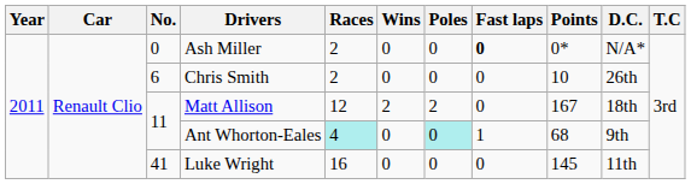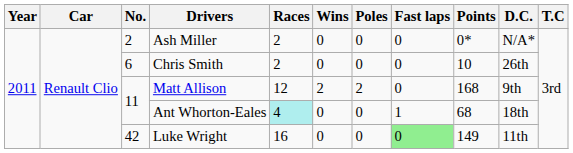Ash Miller | No.: 0 -> 2
Ash Miller | Fast laps: bold -> normal
Matt Allison | Points: 167 -> 168
Matt Allison | D.C.: 18th -> 9th
Ant Whorton-Eales | Poles: paleturquoise background -> no background
Ant Whorton-Eales | D.C.: 9th -> 18th
Luke Wright | No.: 41 -> 42
Luke Wright | Fast laps: no background -> lightgreen background
Luke Wright | Points: 145 -> 149
